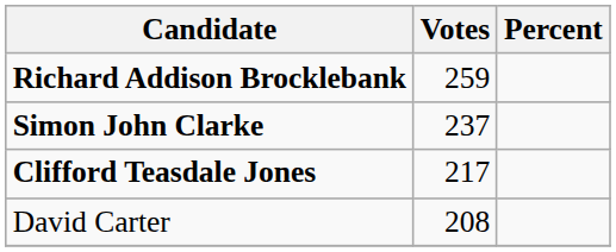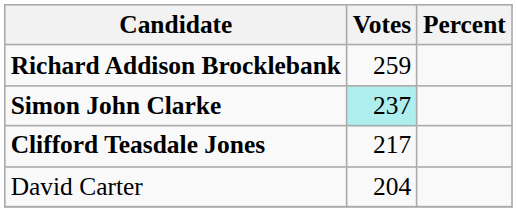Simon John Clarke | Votes: no background -> paleturquoise background
David Carter | Votes: 208 -> 204
